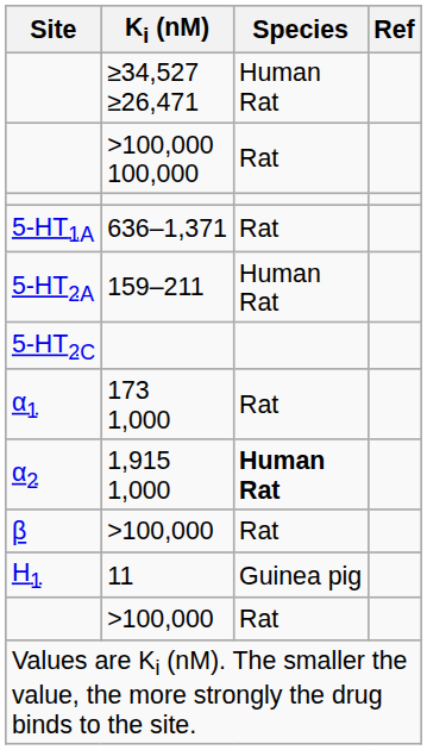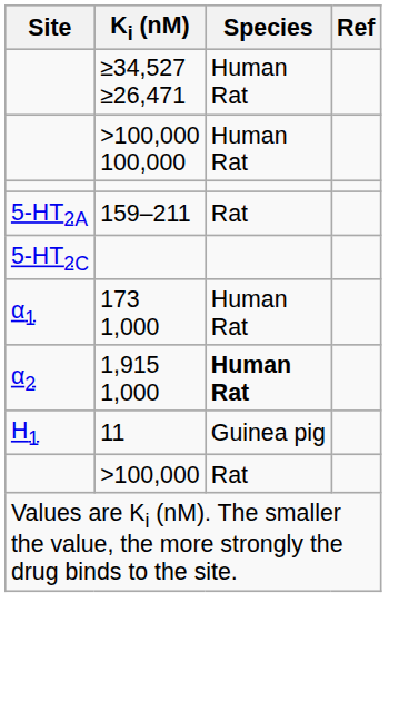>100,000 100,000 | Species: Rat -> Human Rat
- row: 5-HT1A | 636–1,371 | Rat
159–211 | Species: Human Rat -> Rat
173 1,000 | Species: Rat -> Human Rat
- row: β | >100,000 | Rat
